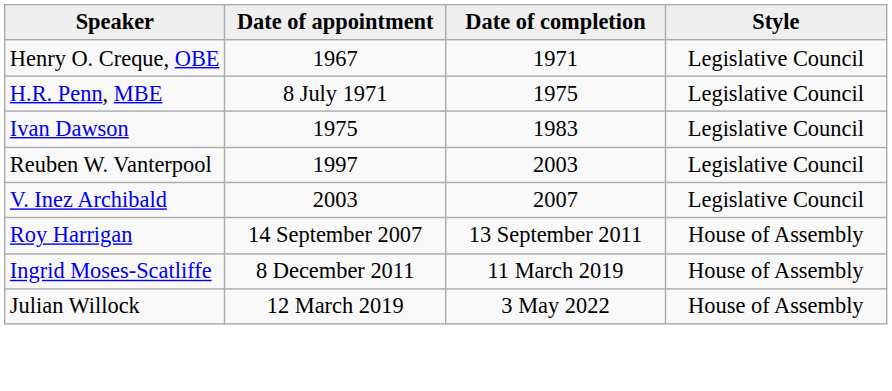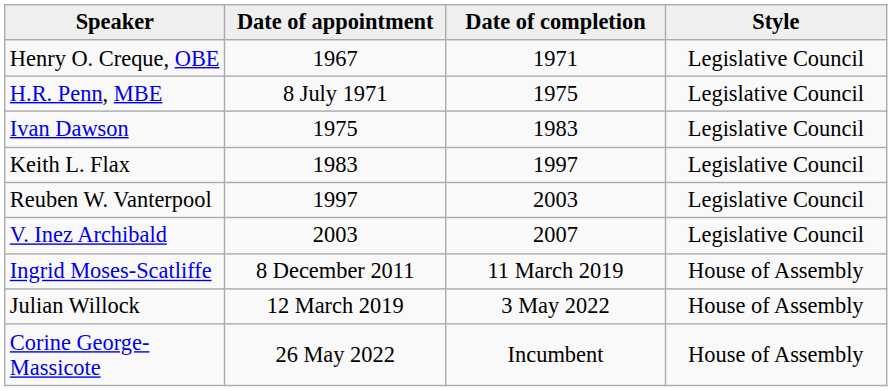+ row: Keith L. Flax | 1983 | 1997 | Legislative Council
- row: Roy Harrigan | 14 September 2007 | 13 September 2011 | House of Assembly
+ row: Corine George-Massicote | 26 May 2022 | Incumbent | House of Assembly
